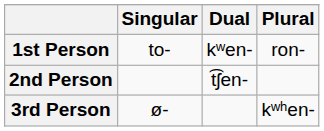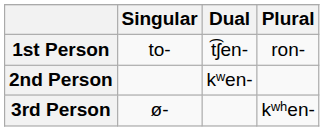1st Person | Dual: kʷen- -> t͡ʃen-
2nd Person | Dual: t͡ʃen- -> kʷen-
